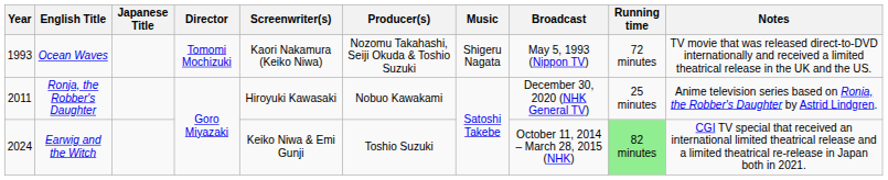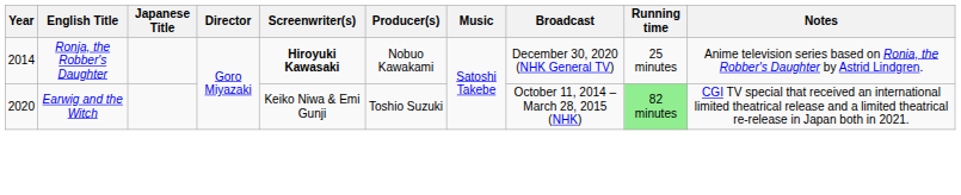- row: 1993 | Ocean Waves | Tomomi Mochizuki | Kaori Nakamura (Keiko Niwa) | Nozomu Takahashi, Seiji Okuda & Toshio Suzuki | Shigeru Nagata | May 5, 1993 (Nippon TV) | 72 minutes | TV movie that was released direct-to-DVD internationally and received a limited theatrical release in the UK and the US.
Ronja, the Robber's Daughter | Year: 2011 -> 2014
Ronja, the Robber's Daughter | Screenwriter(s): normal -> bold
Earwig and the Witch | Year: 2024 -> 2020
